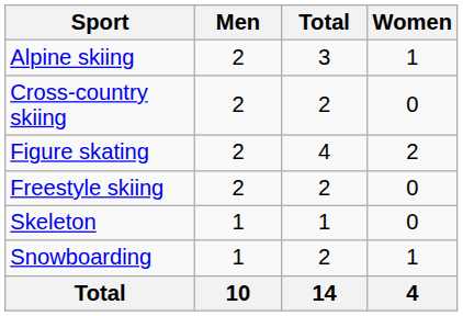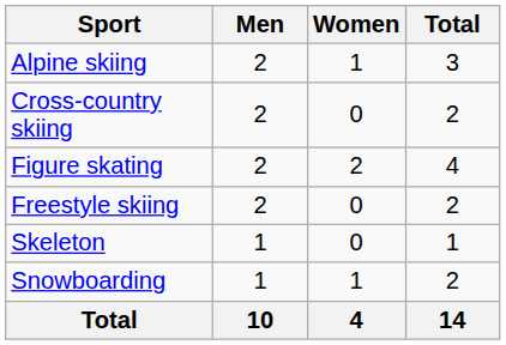columns swapped: Women <-> Total
